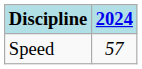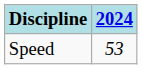Speed | 2024: 57 -> 53
